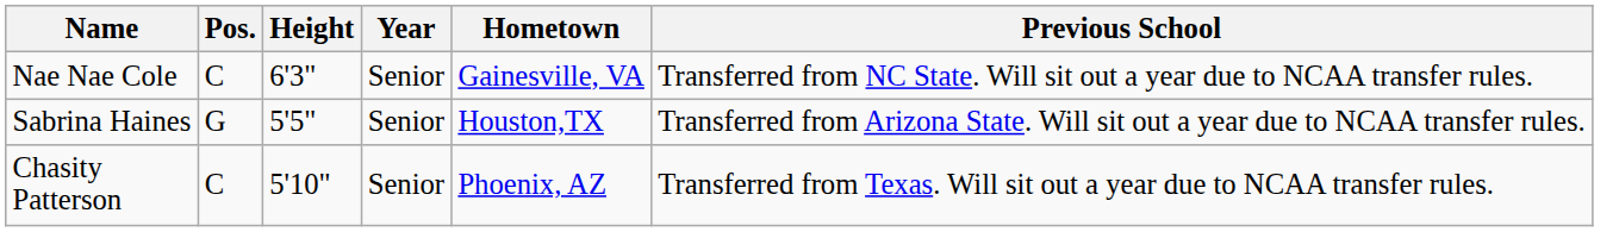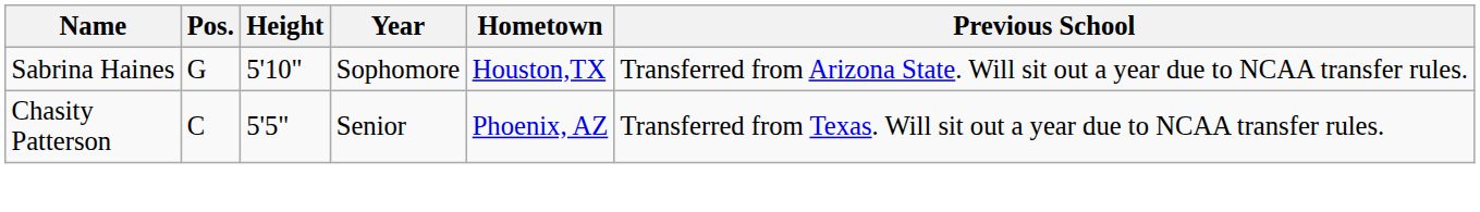- row: Nae Nae Cole | C | 6'3" | Senior | Gainesville, VA | Transferred from NC State. Will sit out a year due to NCAA transfer rules.
Sabrina Haines | Height: 5'5" -> 5'10"
Sabrina Haines | Year: Senior -> Sophomore
Chasity Patterson | Height: 5'10" -> 5'5"
